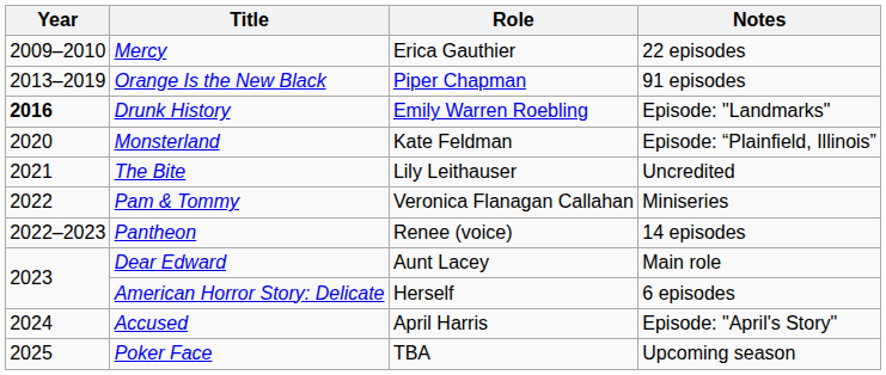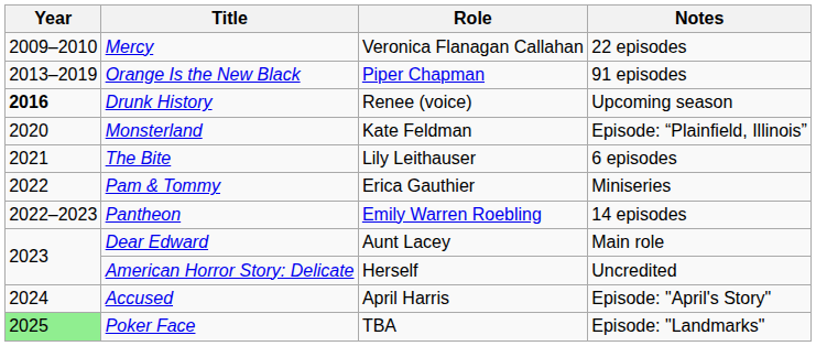Mercy | Role: Erica Gauthier -> Veronica Flanagan Callahan
Drunk History | Role: Emily Warren Roebling -> Renee (voice)
Drunk History | Notes: Episode: "Landmarks" -> Upcoming season
The Bite | Notes: Uncredited -> 6 episodes
Pam & Tommy | Role: Veronica Flanagan Callahan -> Erica Gauthier
Pantheon | Role: Renee (voice) -> Emily Warren Roebling
American Horror Story: Delicate | Notes: 6 episodes -> Uncredited
Poker Face | Year: no background -> lightgreen background
Poker Face | Notes: Upcoming season -> Episode: "Landmarks"
